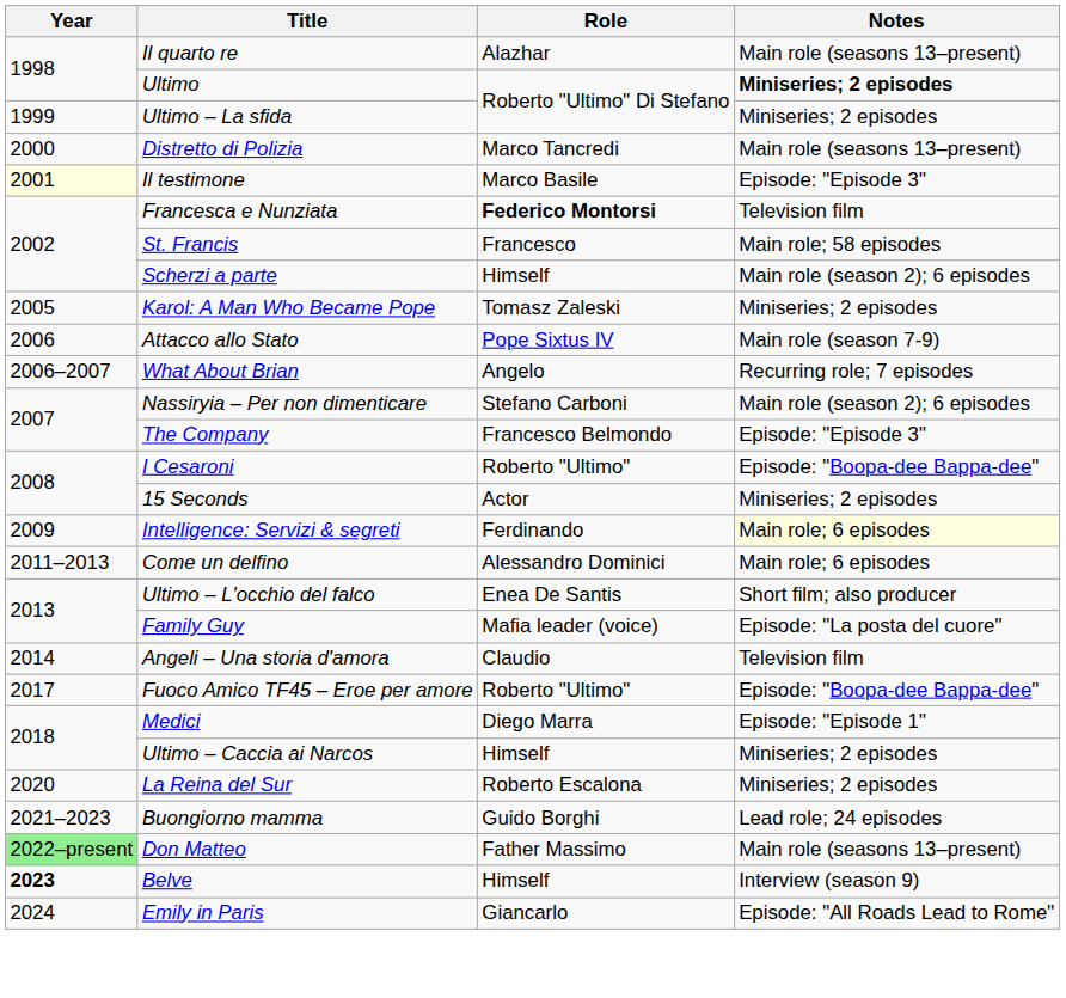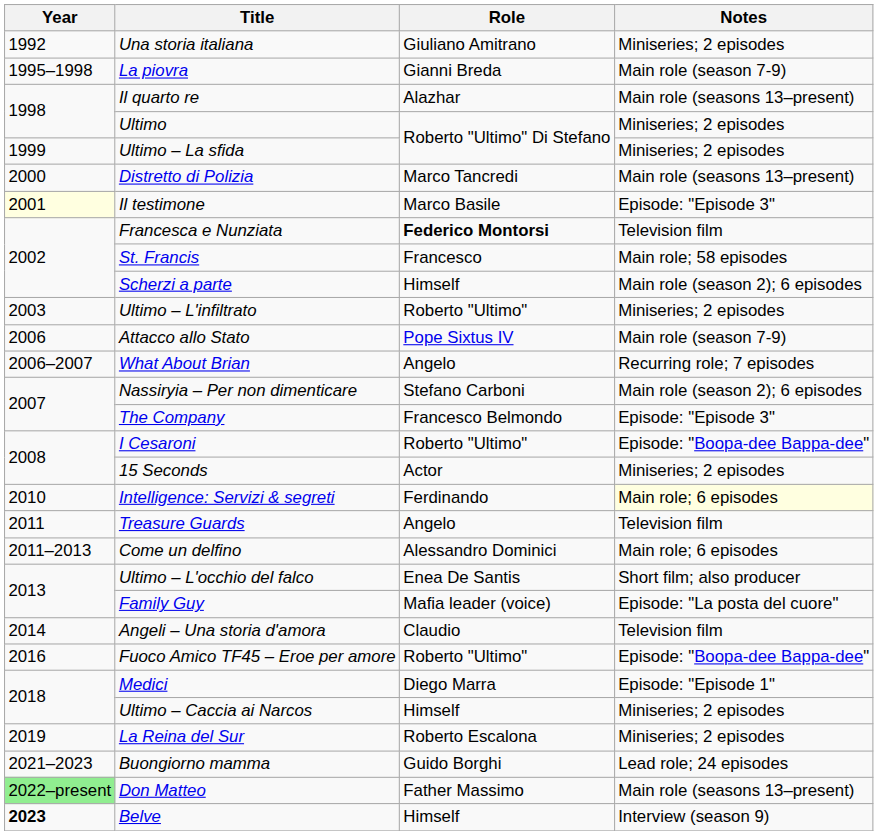+ row: 1992 | Una storia italiana | Giuliano Amitrano | Miniseries; 2 episodes
+ row: 1995–1998 | La piovra | Gianni Breda | Main role (season 7-9)
Ultimo | Notes: bold -> normal
+ row: 2003 | Ultimo – L'infiltrato | Roberto "Ultimo" | Miniseries; 2 episodes
- row: 2005 | Karol: A Man Who Became Pope | Tomasz Zaleski | Miniseries; 2 episodes
Intelligence: Servizi & segreti | Year: 2009 -> 2010
+ row: 2011 | Treasure Guards | Angelo | Television film
Fuoco Amico TF45 – Eroe per amore | Year: 2017 -> 2016
La Reina del Sur | Year: 2020 -> 2019
- row: 2024 | Emily in Paris | Giancarlo | Episode: "All Roads Lead to Rome"
